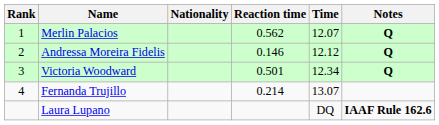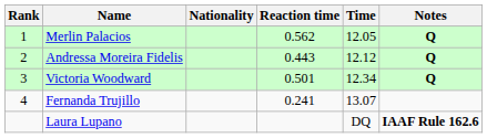Merlin Palacios | Time: 12.07 -> 12.05
Andressa Moreira Fidelis | Reaction time: 0.146 -> 0.443
Fernanda Trujillo | Reaction time: 0.214 -> 0.241
